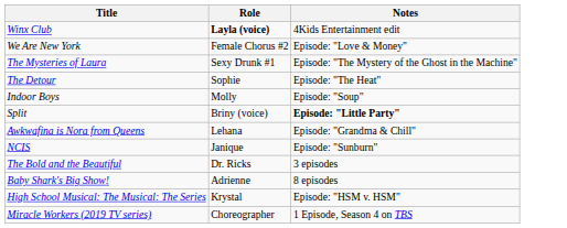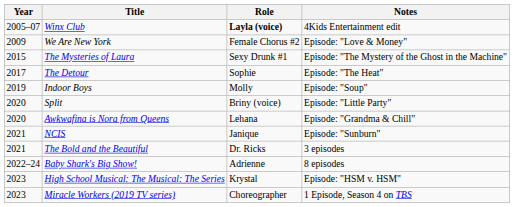+ column: Year | 2005–07 | 2009 | 2015 | 2017 | 2019 | 2020 | 2020 | 2021 | 2021 | 2022–24 | 2023 | 2023
Split | Notes: bold -> normal
